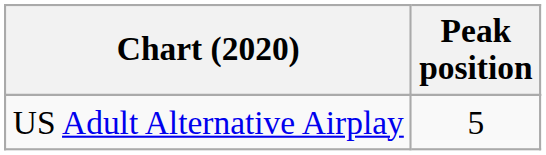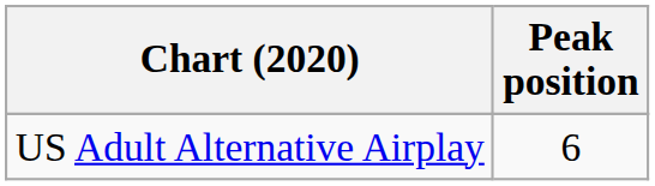US Adult Alternative Airplay | Peak position: 5 -> 6
